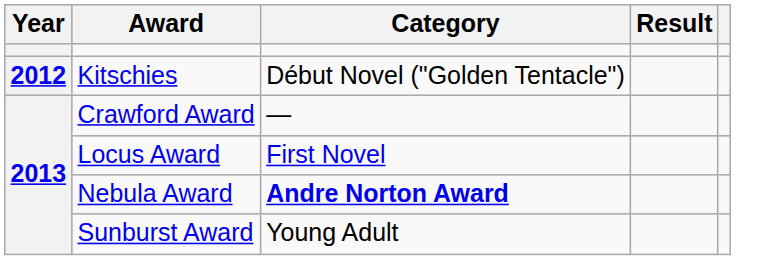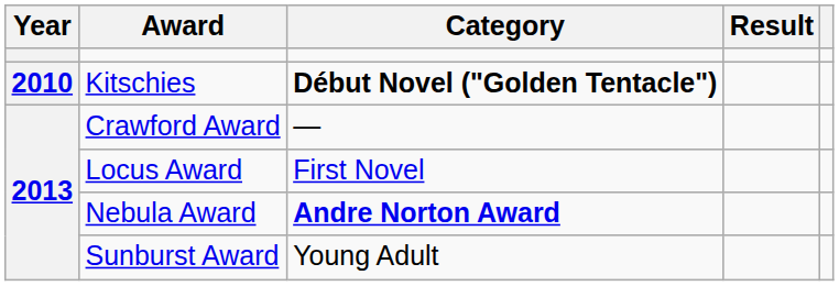Kitschies | Year: 2012 -> 2010
Kitschies | Category: normal -> bold
